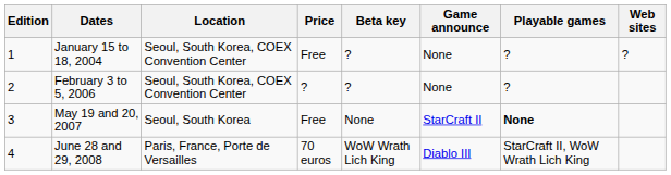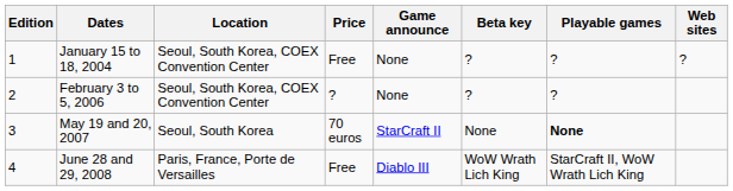columns swapped: Game announce <-> Beta key
May 19 and 20, 2007 | Price: Free -> 70 euros
June 28 and 29, 2008 | Price: 70 euros -> Free
